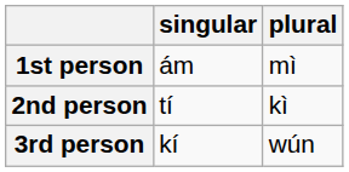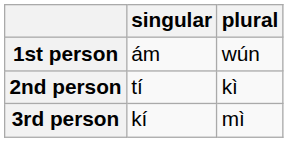1st person | plural: mì -> wún
3rd person | plural: wún -> mì
